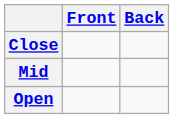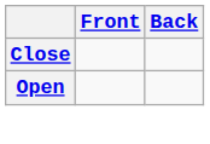- row: Mid
